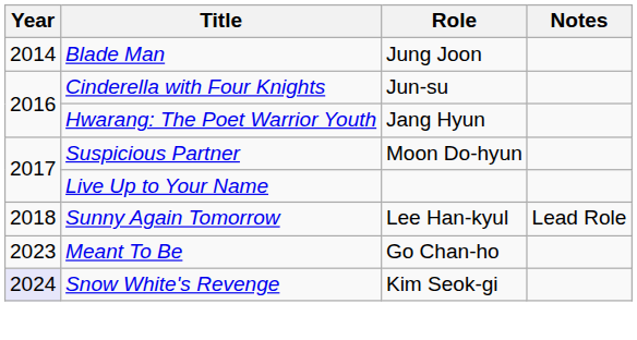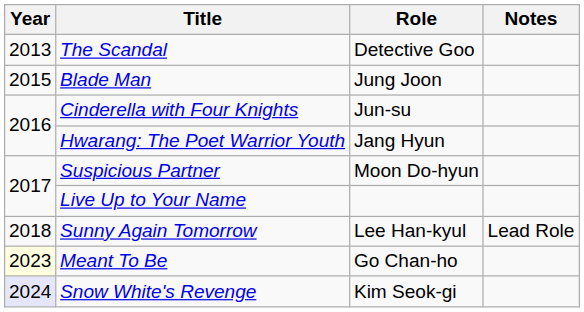+ row: 2013 | The Scandal | Detective Goo
Blade Man | Year: 2014 -> 2015
Meant To Be | Year: no background -> lightyellow background
